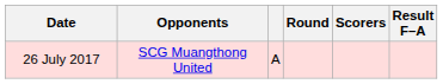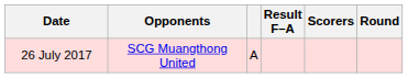columns swapped: Result F–A <-> Round
